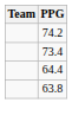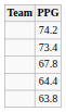+ row: 67.8
